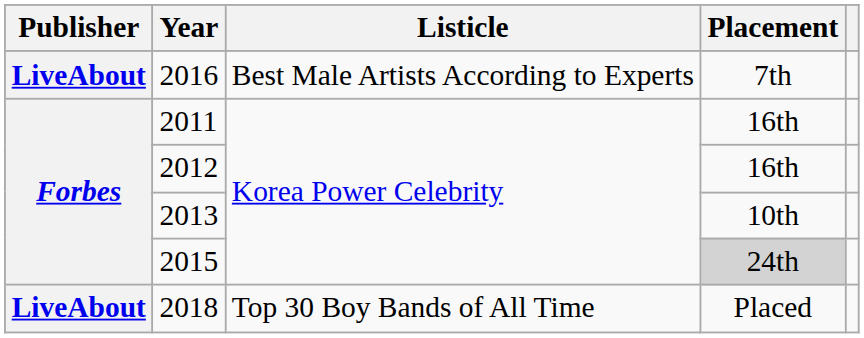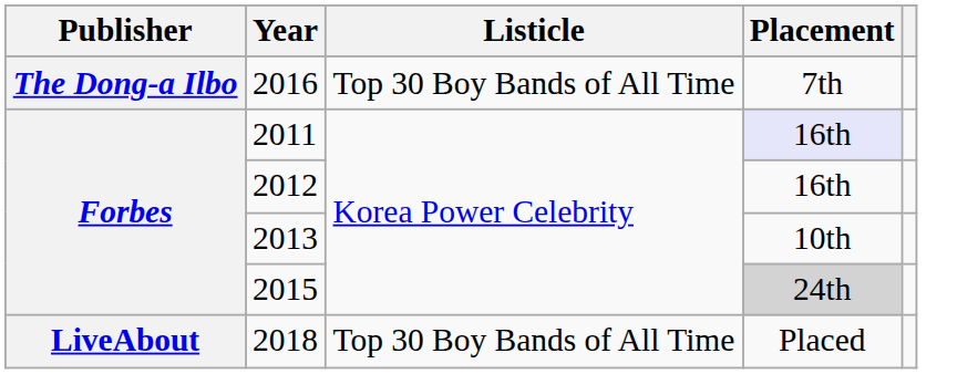2016 | Publisher: LiveAbout -> The Dong-a Ilbo
2016 | Listicle: Best Male Artists According to Experts -> Top 30 Boy Bands of All Time
2011 | Placement: no background -> lavender background
